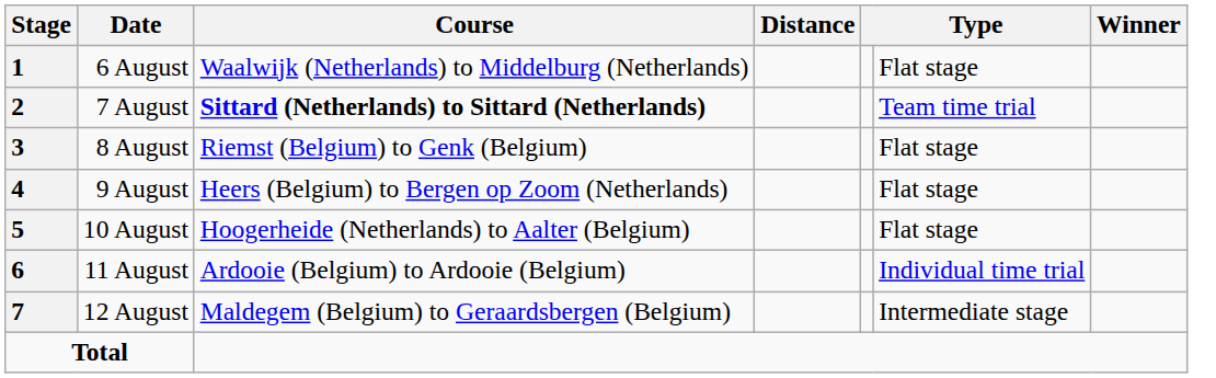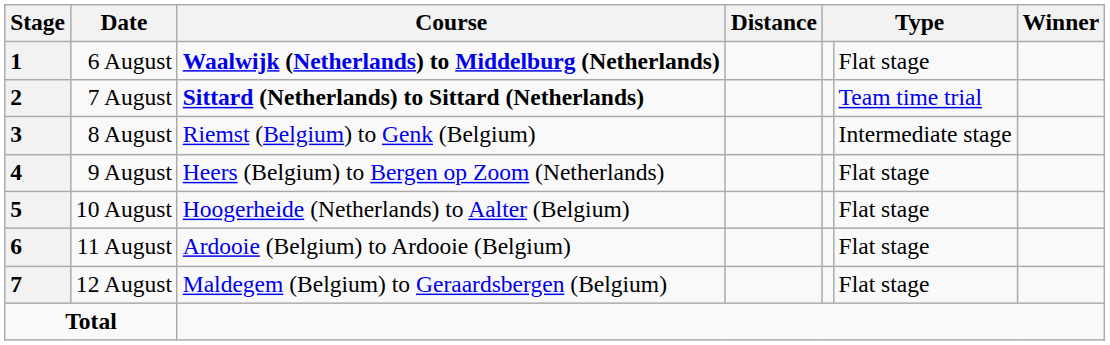6 August | Course: normal -> bold
8 August | column 6: Flat stage -> Intermediate stage
11 August | column 6: Individual time trial -> Flat stage
12 August | column 6: Intermediate stage -> Flat stage
